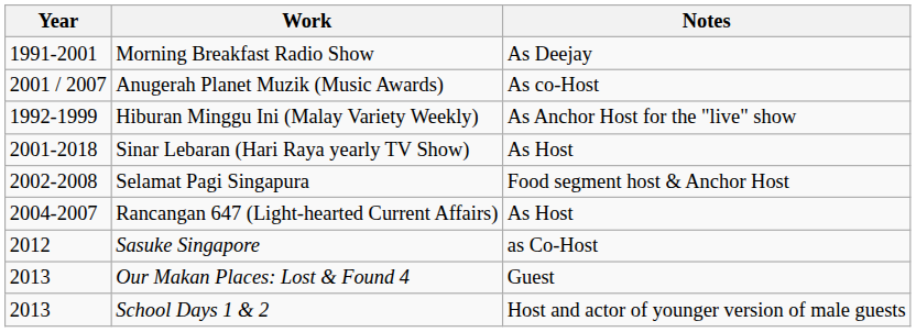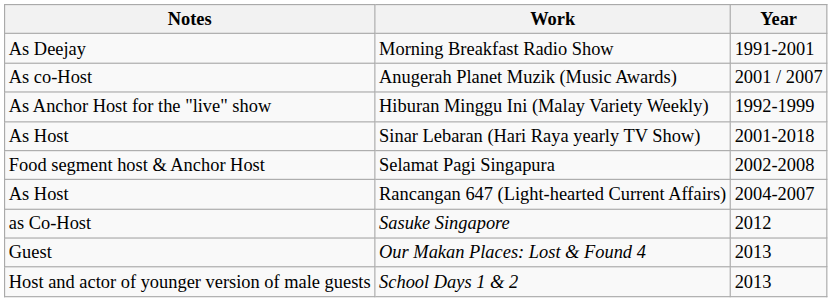columns swapped: Year <-> Notes
